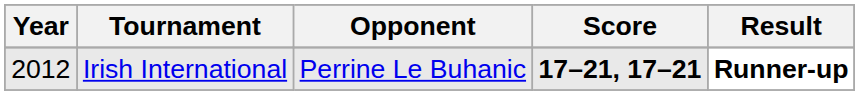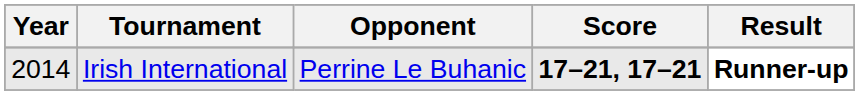Irish International | Year: 2012 -> 2014
